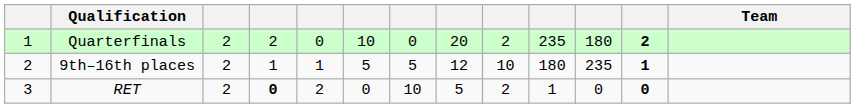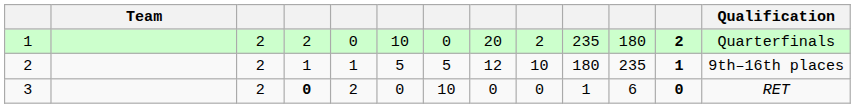columns swapped: Team <-> Qualification
3 | column 8: 5 -> 0
3 | column 9: 2 -> 0
3 | column 11: 0 -> 6
